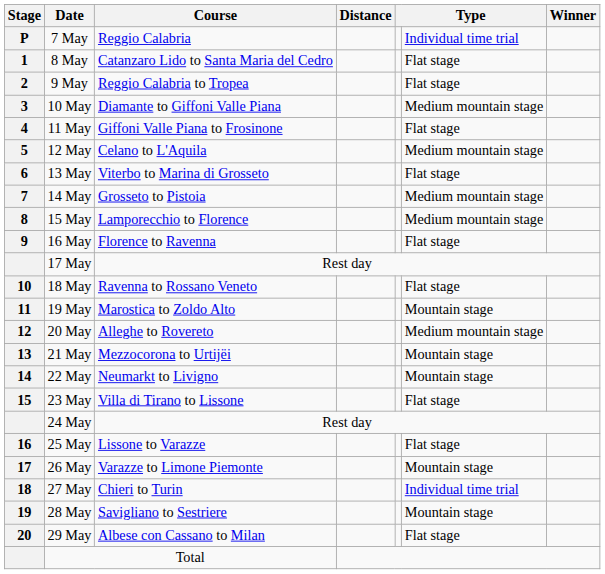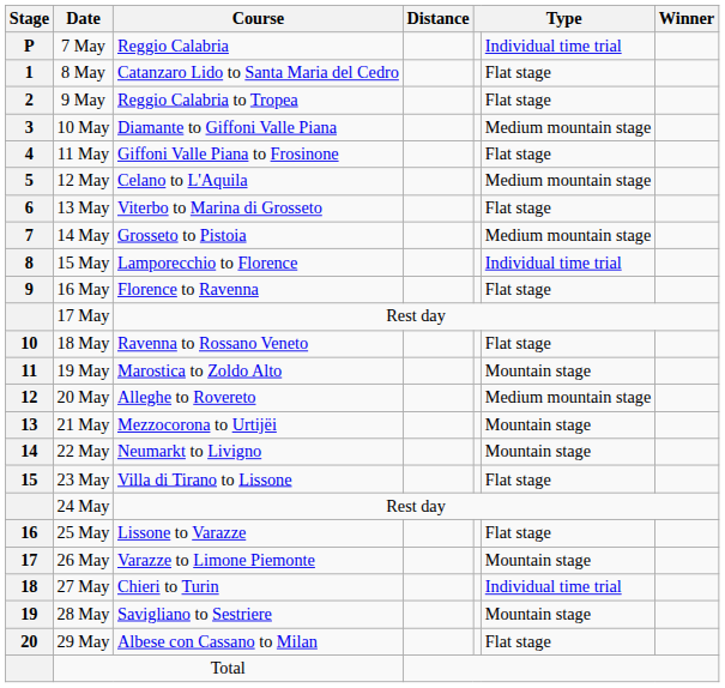15 May | column 6: Medium mountain stage -> Individual time trial
